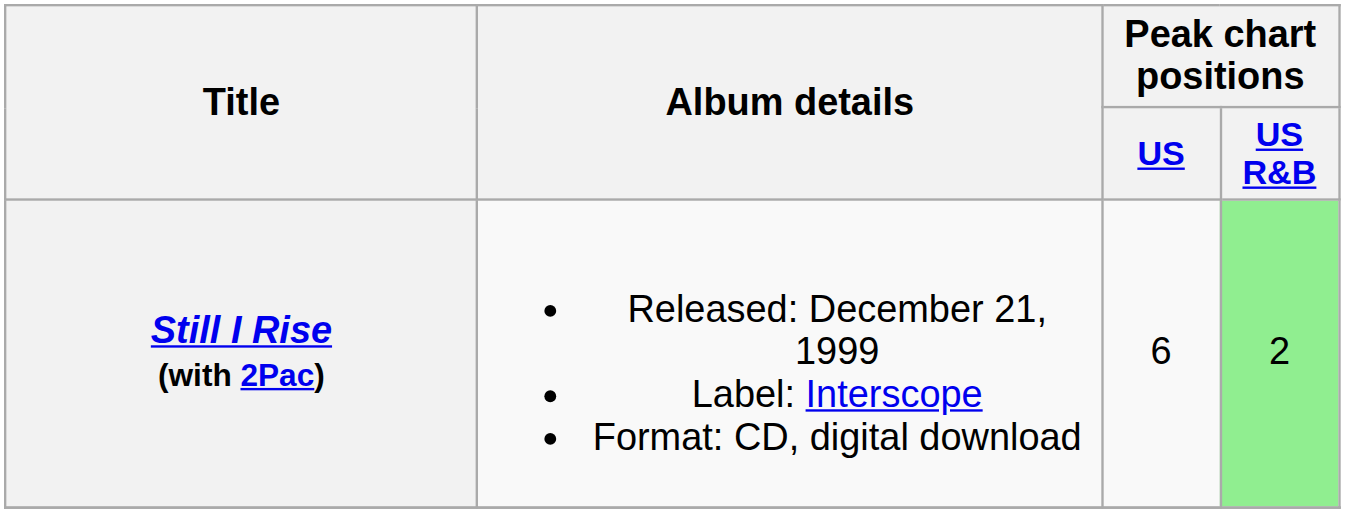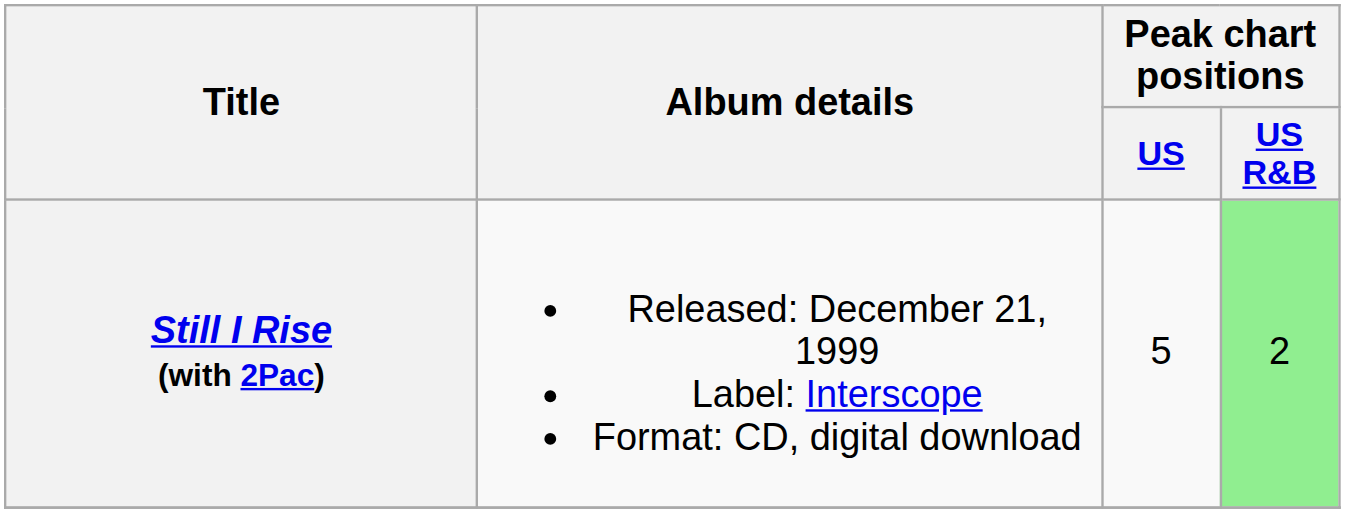Still I Rise (with 2Pac) | Peak chart positions / US: 6 -> 5
